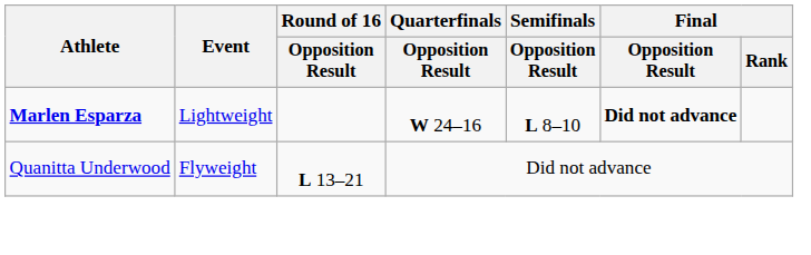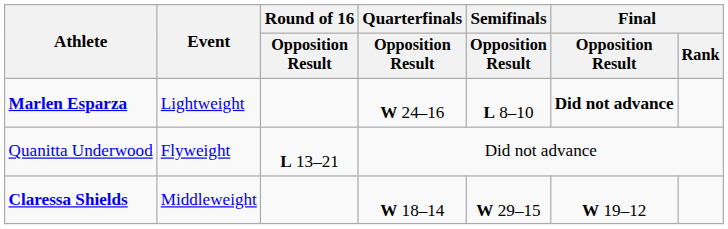+ row: Claressa Shields | Middleweight | W 18–14 | W 29–15 | W 19–12
